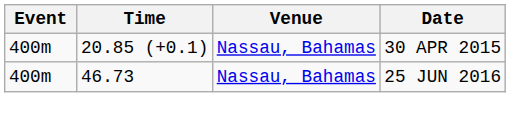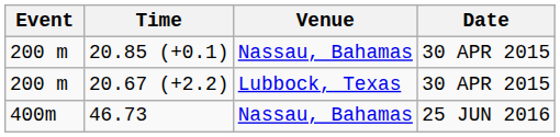20.85 (+0.1) | Event: 400m -> 200 m
+ row: 200 m | 20.67 (+2.2) | Lubbock, Texas | 30 APR 2015
